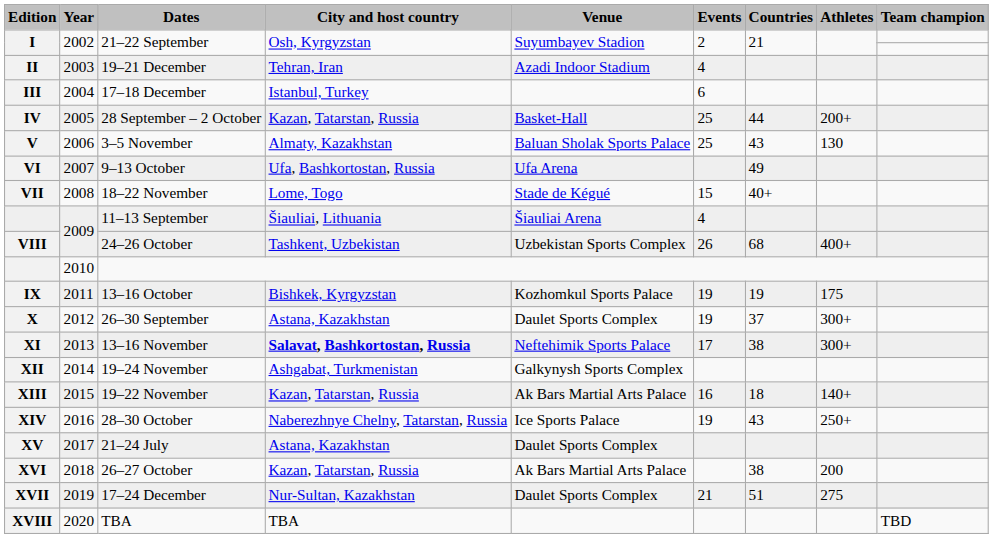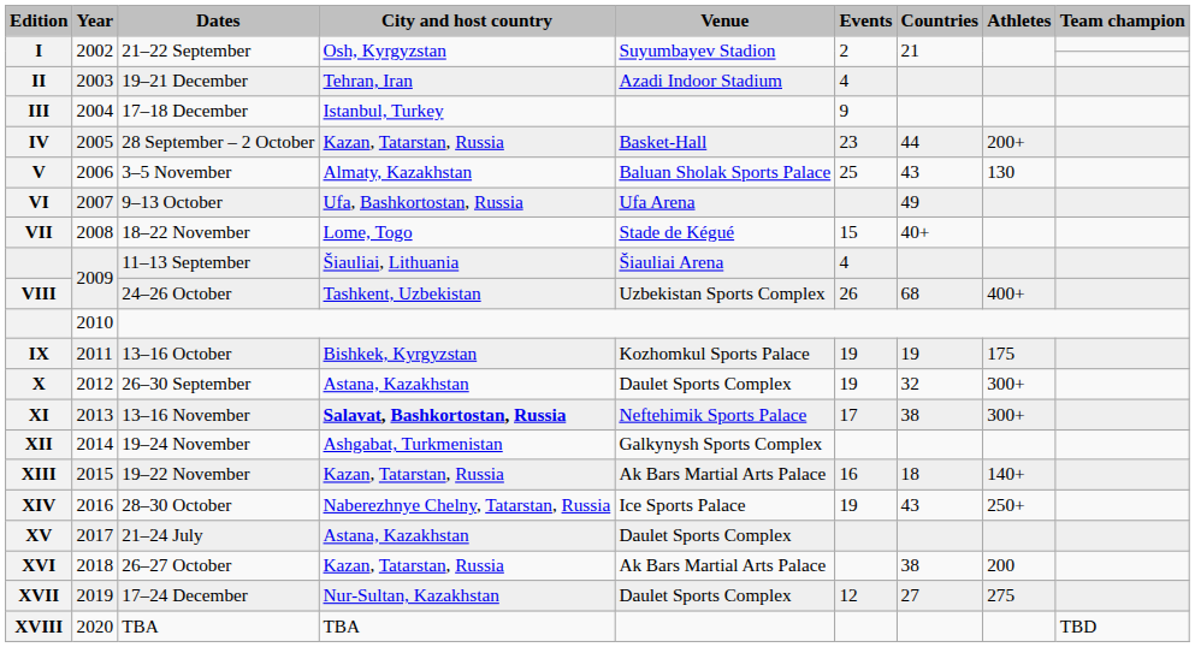III | Events: 6 -> 9
IV | Events: 25 -> 23
X | Countries: 37 -> 32
XVII | Events: 21 -> 12
XVII | Countries: 51 -> 27
